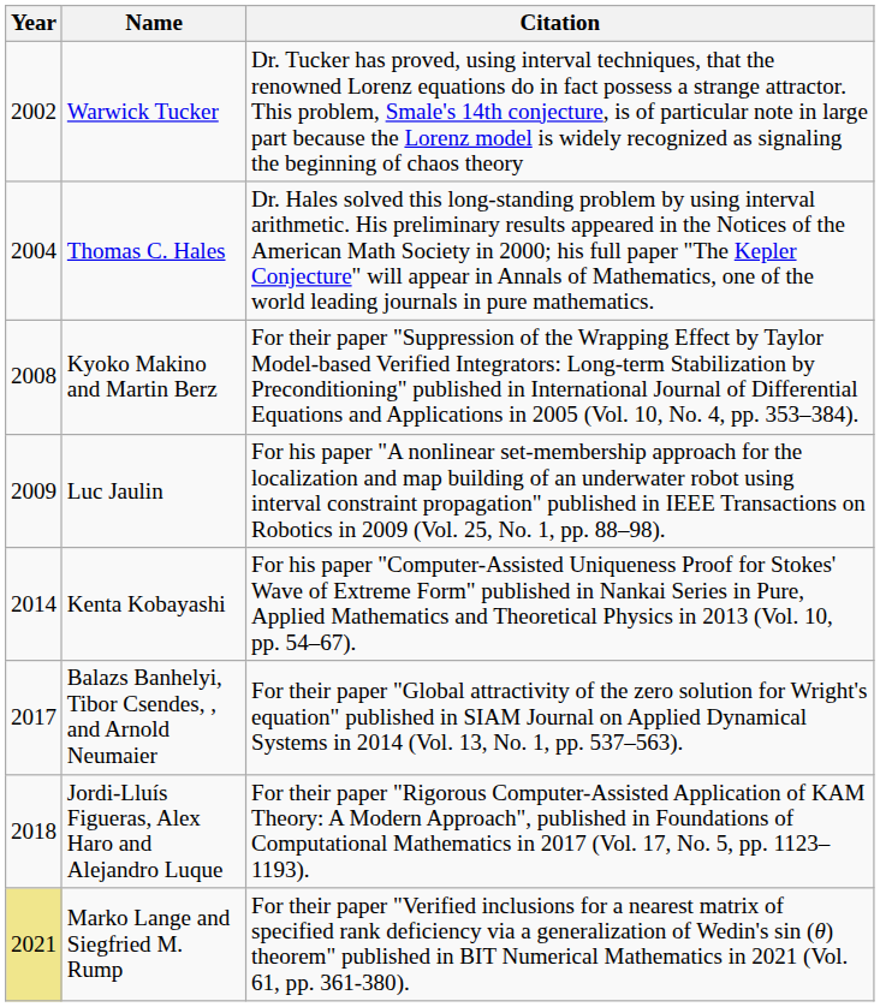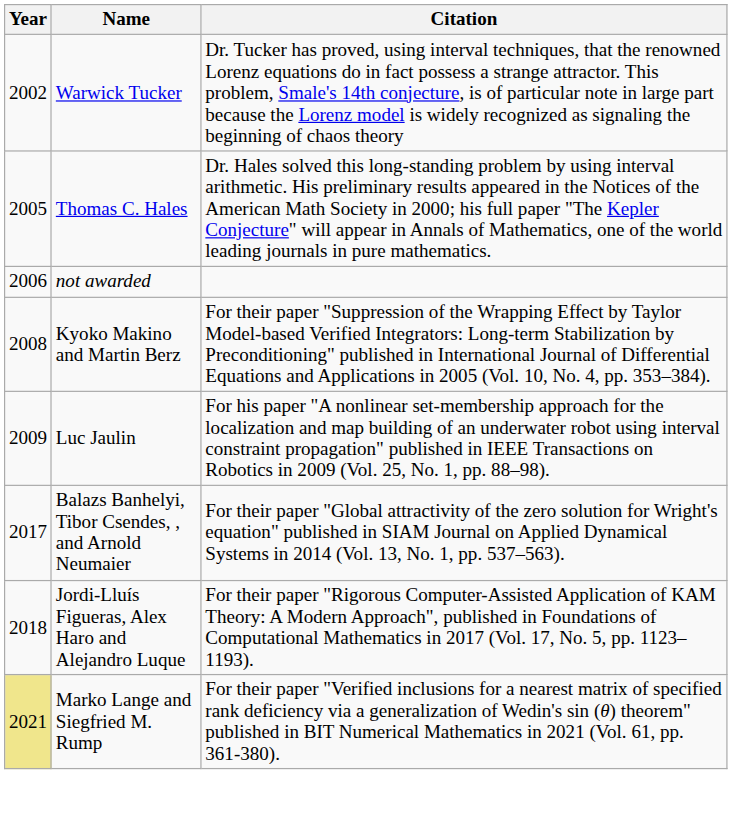Thomas C. Hales | Year: 2004 -> 2005
+ row: 2006 | not awarded
- row: 2014 | Kenta Kobayashi | For his paper "Computer-Assisted Uniqueness Proof for Stokes' Wave of Extreme Form" published in Nankai Series in Pure, Applied Mathematics and Theoretical Physics in 2013 (Vol. 10, pp. 54–67).
